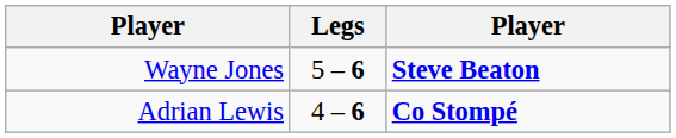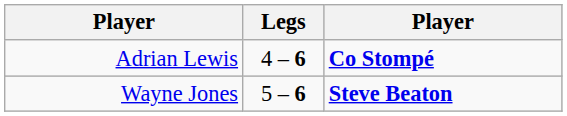rows swapped: Adrian Lewis <-> Wayne Jones
